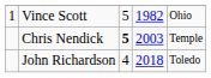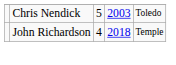- row: 1 | Vince Scott | 5 | 1982 | Ohio
Chris Nendick | column 3: bold -> normal
Chris Nendick | column 5: Temple -> Toledo
John Richardson | column 5: Toledo -> Temple
